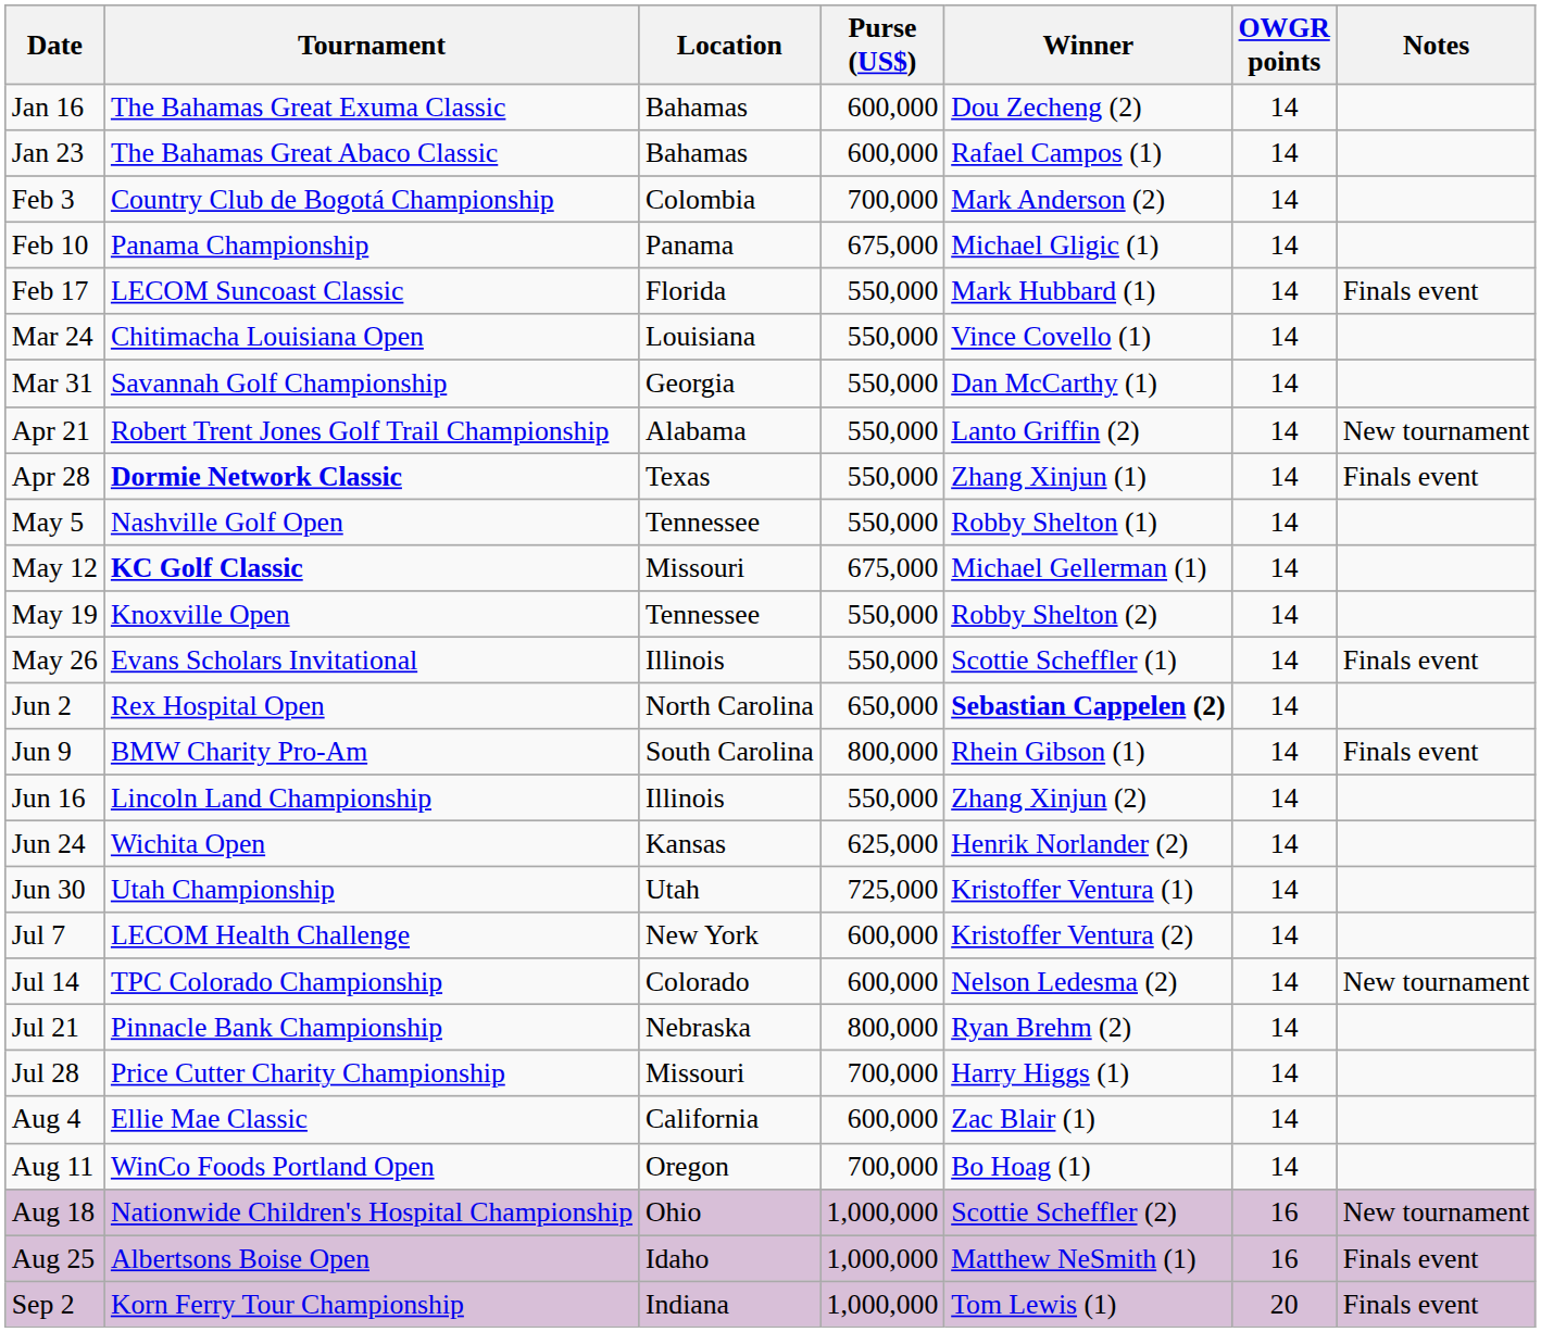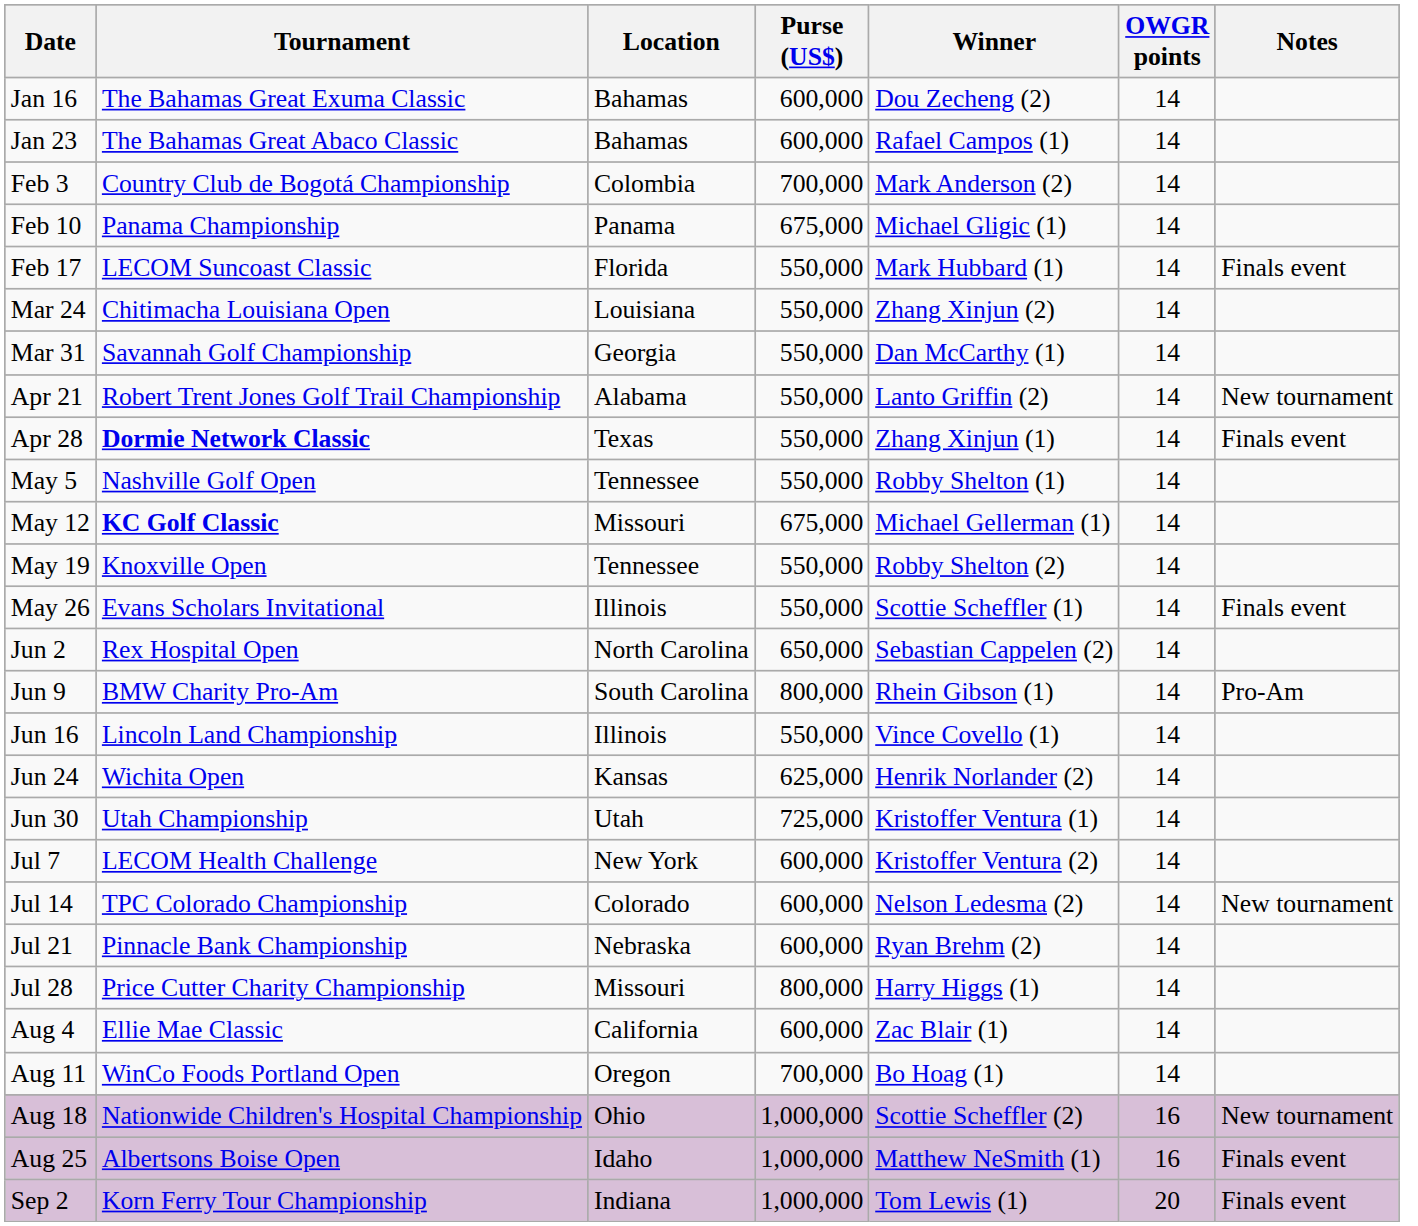Mar 24 | Winner: Vince Covello (1) -> Zhang Xinjun (2)
Jun 2 | Winner: bold -> normal
Jun 9 | Notes: Finals event -> Pro-Am
Jun 16 | Winner: Zhang Xinjun (2) -> Vince Covello (1)
Jul 21 | Purse (US$): 800,000 -> 600,000
Jul 28 | Purse (US$): 700,000 -> 800,000
